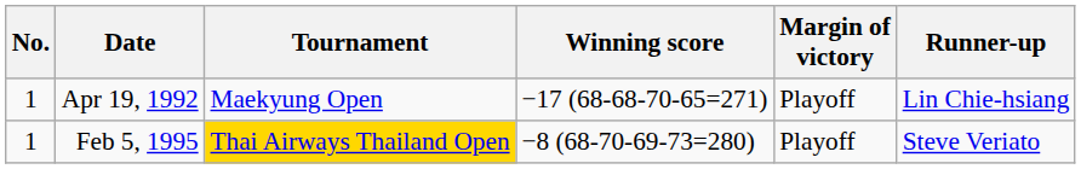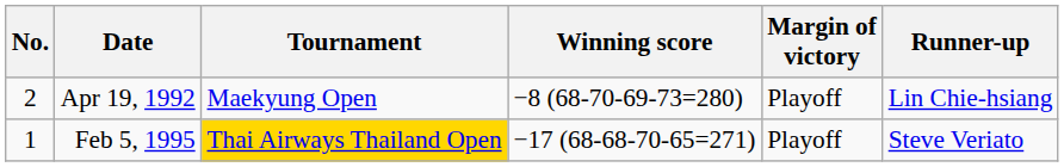Apr 19, 1992 | No.: 1 -> 2
Apr 19, 1992 | Winning score: −17 (68-68-70-65=271) -> −8 (68-70-69-73=280)
Feb 5, 1995 | Winning score: −8 (68-70-69-73=280) -> −17 (68-68-70-65=271)
